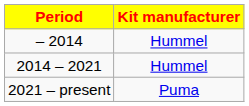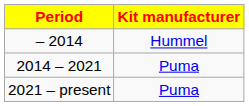2014 – 2021 | Kit manufacturer: Hummel -> Puma
